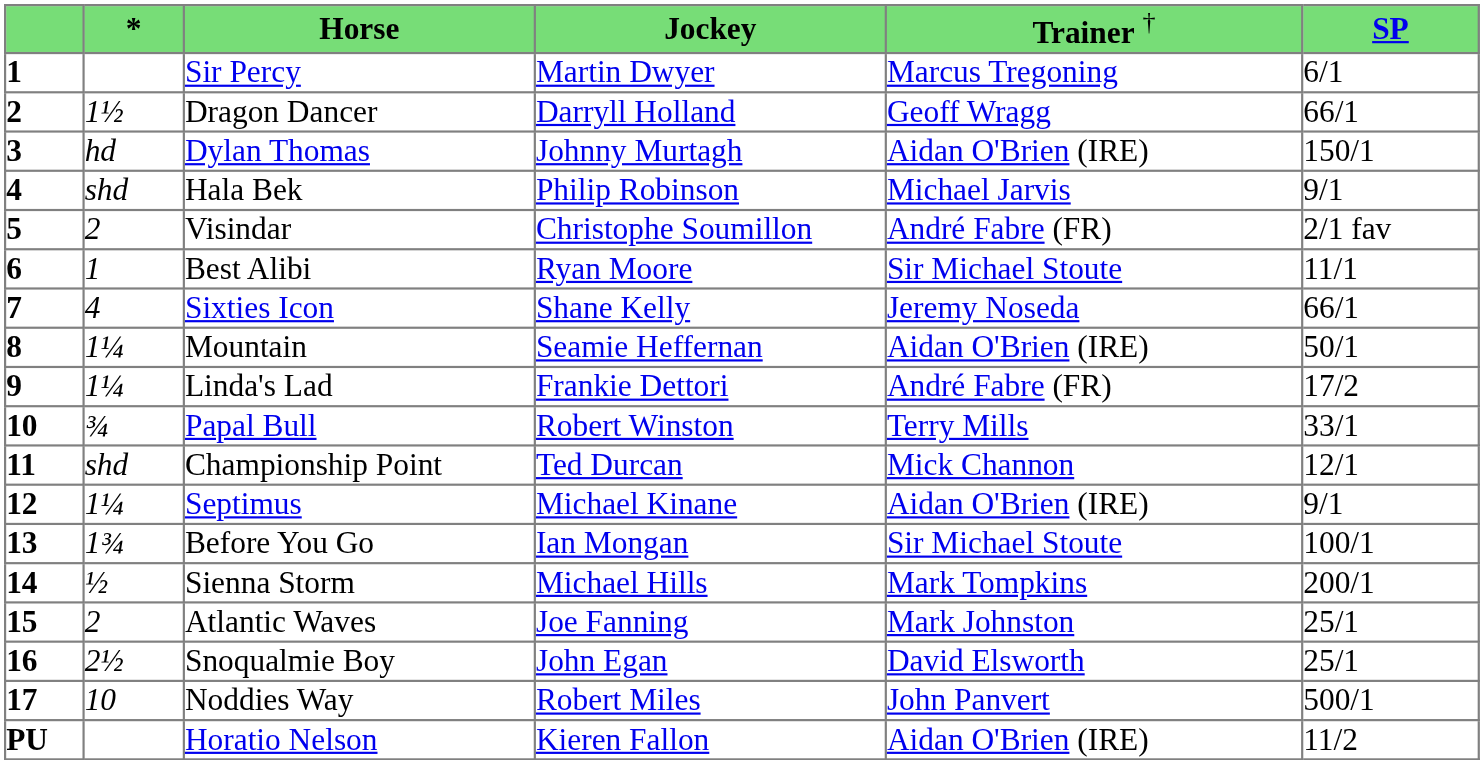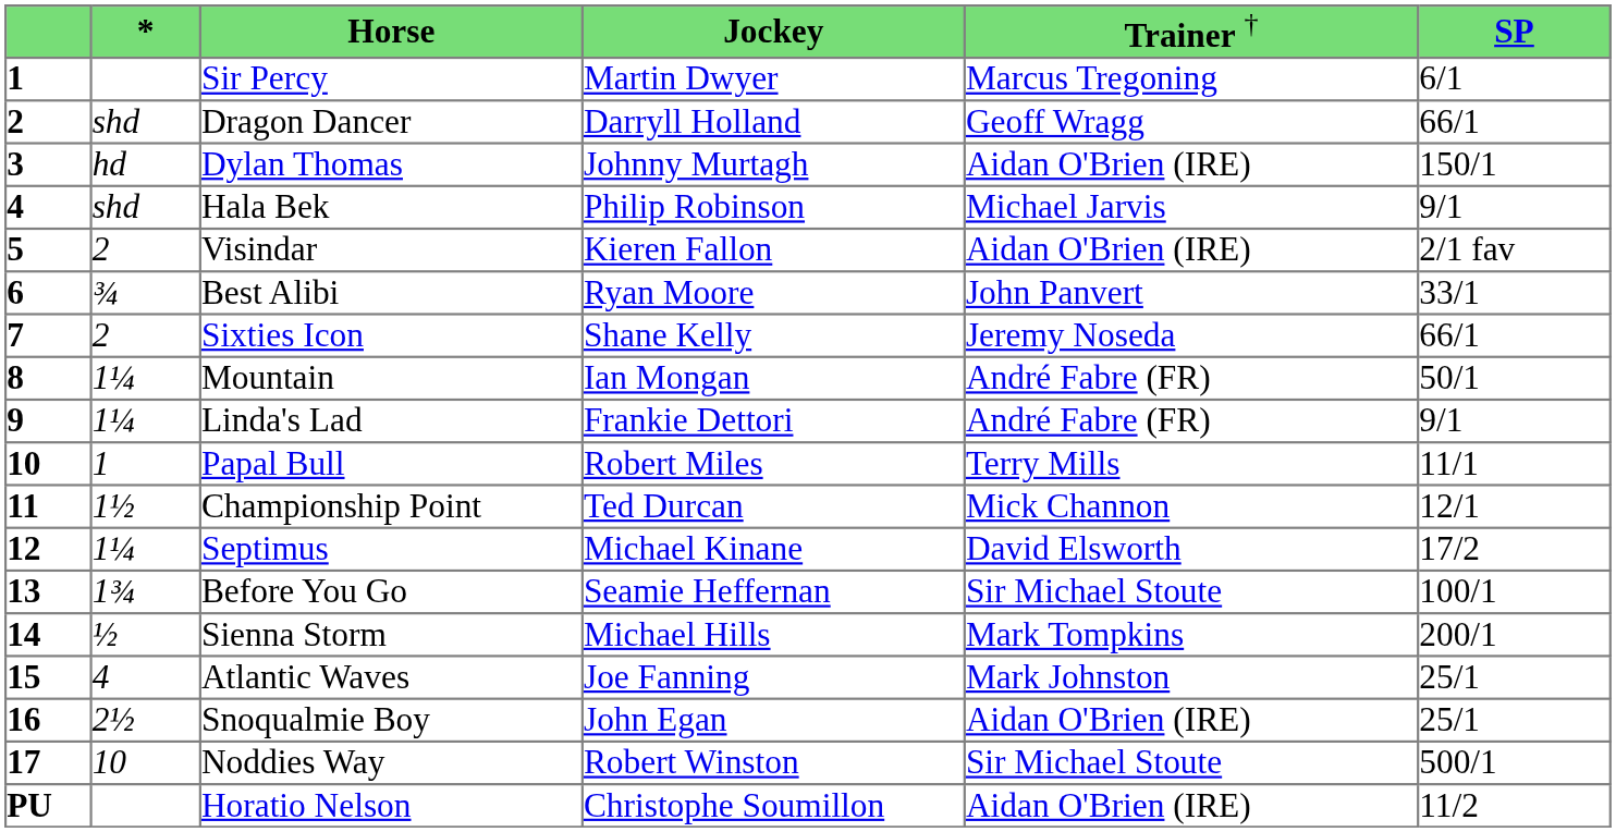Dragon Dancer | column 2: 1½ -> shd
Visindar | column 4: Christophe Soumillon -> Kieren Fallon
Visindar | column 5: André Fabre (FR) -> Aidan O'Brien (IRE)
Best Alibi | column 2: 1 -> ¾
Best Alibi | column 5: Sir Michael Stoute -> John Panvert
Best Alibi | column 6: 11/1 -> 33/1
Sixties Icon | column 2: 4 -> 2
Mountain | column 4: Seamie Heffernan -> Ian Mongan
Mountain | column 5: Aidan O'Brien (IRE) -> André Fabre (FR)
Linda's Lad | column 6: 17/2 -> 9/1
Papal Bull | column 2: ¾ -> 1
Papal Bull | column 4: Robert Winston -> Robert Miles
Papal Bull | column 6: 33/1 -> 11/1
Championship Point | column 2: shd -> 1½
Septimus | column 5: Aidan O'Brien (IRE) -> David Elsworth
Septimus | column 6: 9/1 -> 17/2
Before You Go | column 4: Ian Mongan -> Seamie Heffernan
Atlantic Waves | column 2: 2 -> 4
Snoqualmie Boy | column 5: David Elsworth -> Aidan O'Brien (IRE)
Noddies Way | column 4: Robert Miles -> Robert Winston
Noddies Way | column 5: John Panvert -> Sir Michael Stoute
Horatio Nelson | column 4: Kieren Fallon -> Christophe Soumillon
